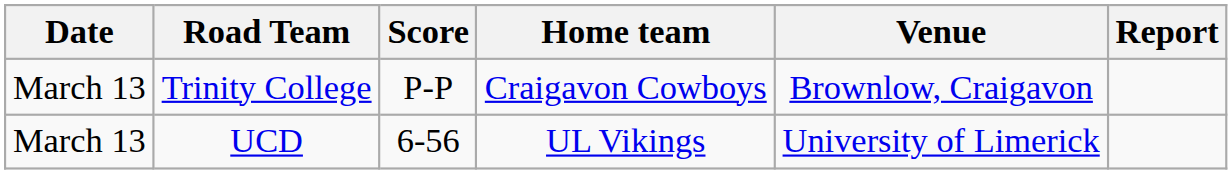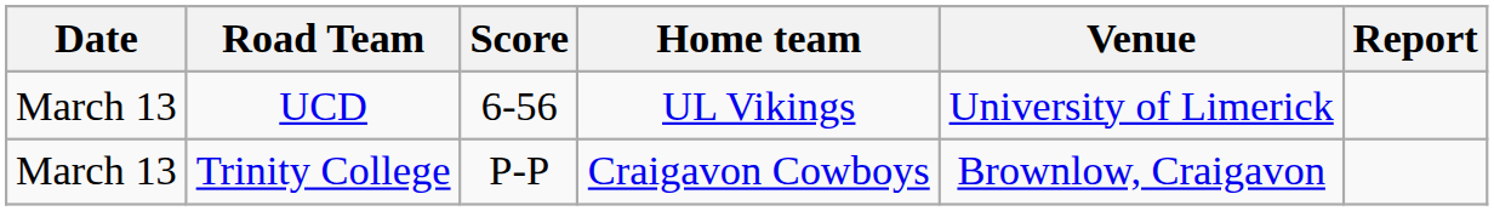rows swapped: UCD <-> Trinity College
